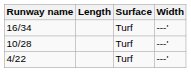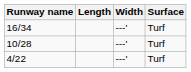columns swapped: Width <-> Surface
